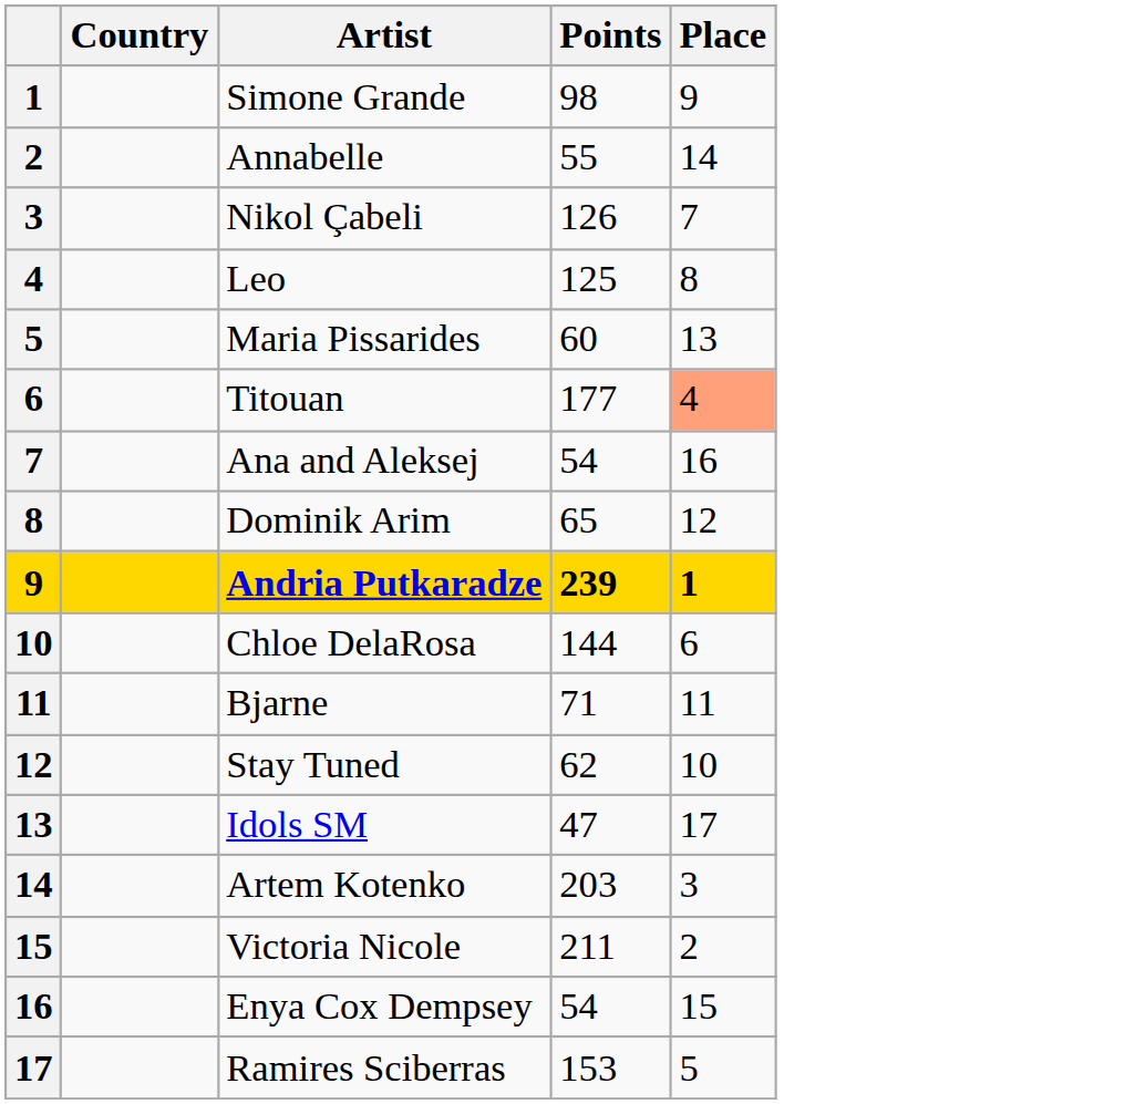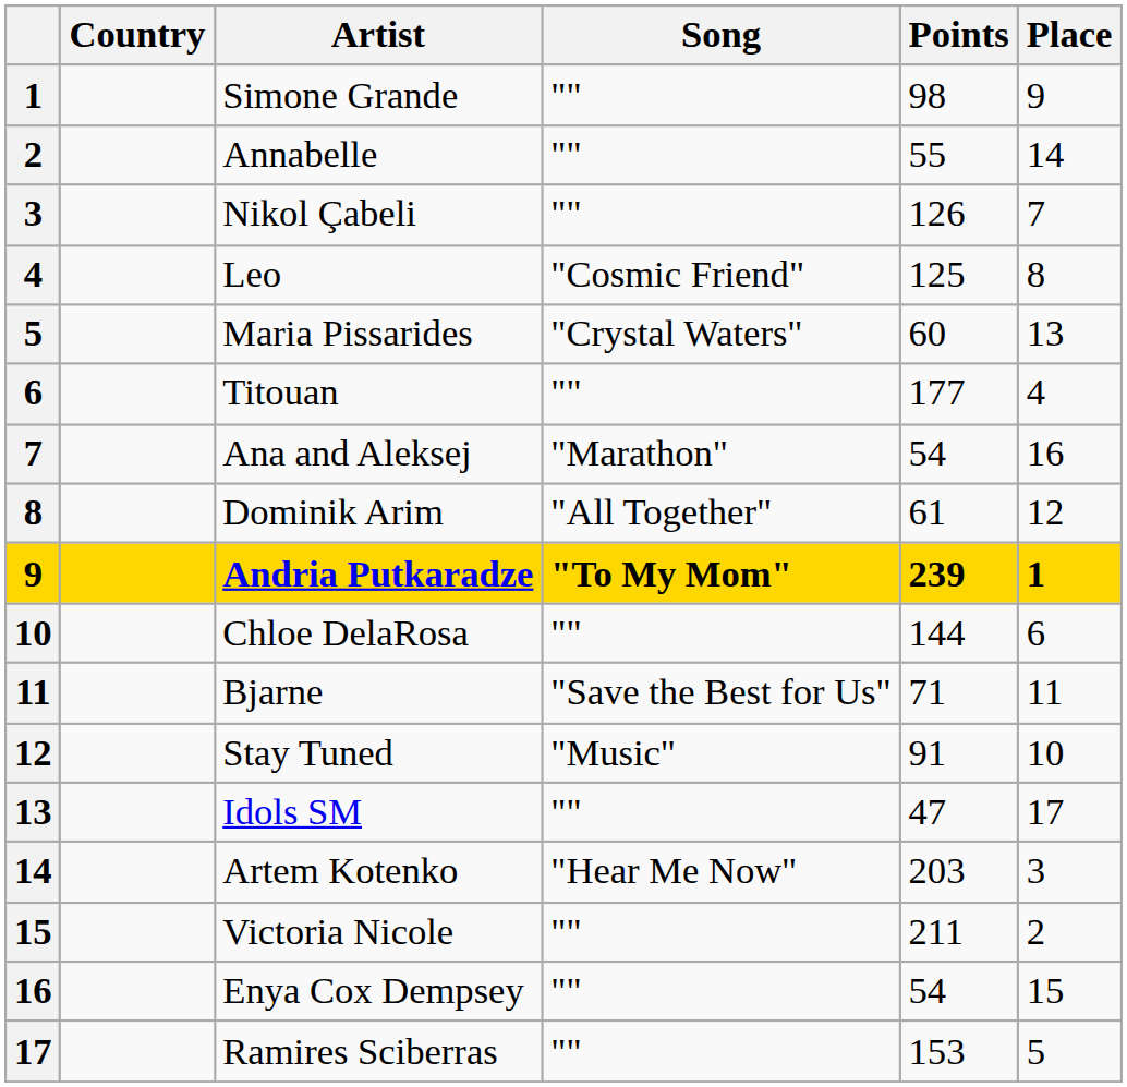+ column: Song | "" | "" | "" | "Cosmic Friend" | "Crystal Waters" | "" | "Marathon" | "All Together" | "To My Mom" | "" | "Save the Best for Us" | "Music" | "" | "Hear Me Now" | "" | "" | ""
Titouan | Place: lightsalmon background -> no background
Dominik Arim | Points: 65 -> 61
Stay Tuned | Points: 62 -> 91
